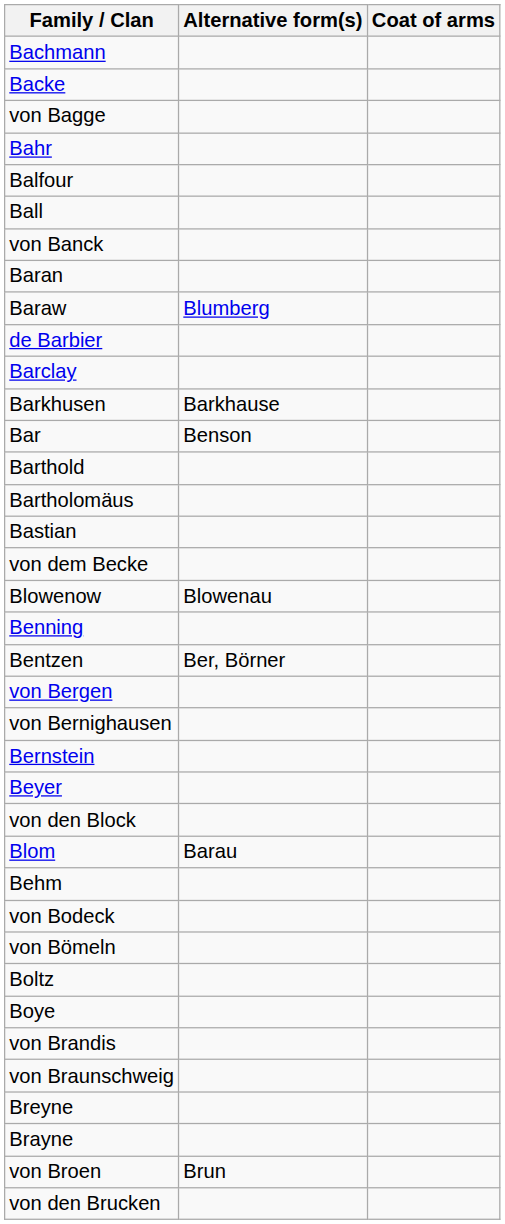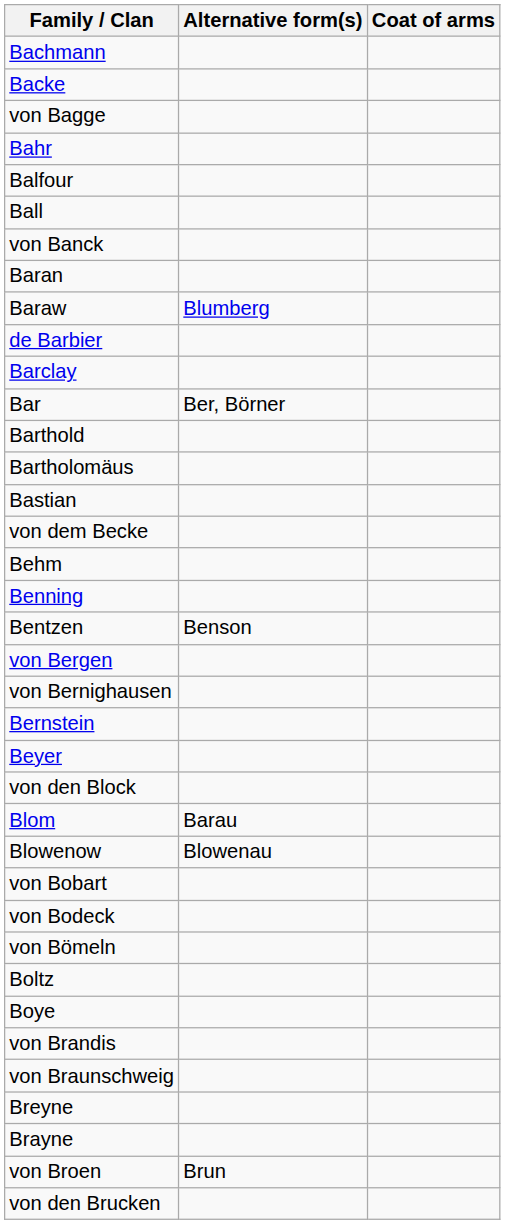- row: Barkhusen | Barkhause
Bar | Alternative form(s): Benson -> Ber, Börner
rows swapped: Behm <-> Blowenow
Bentzen | Alternative form(s): Ber, Börner -> Benson
+ row: von Bobart
